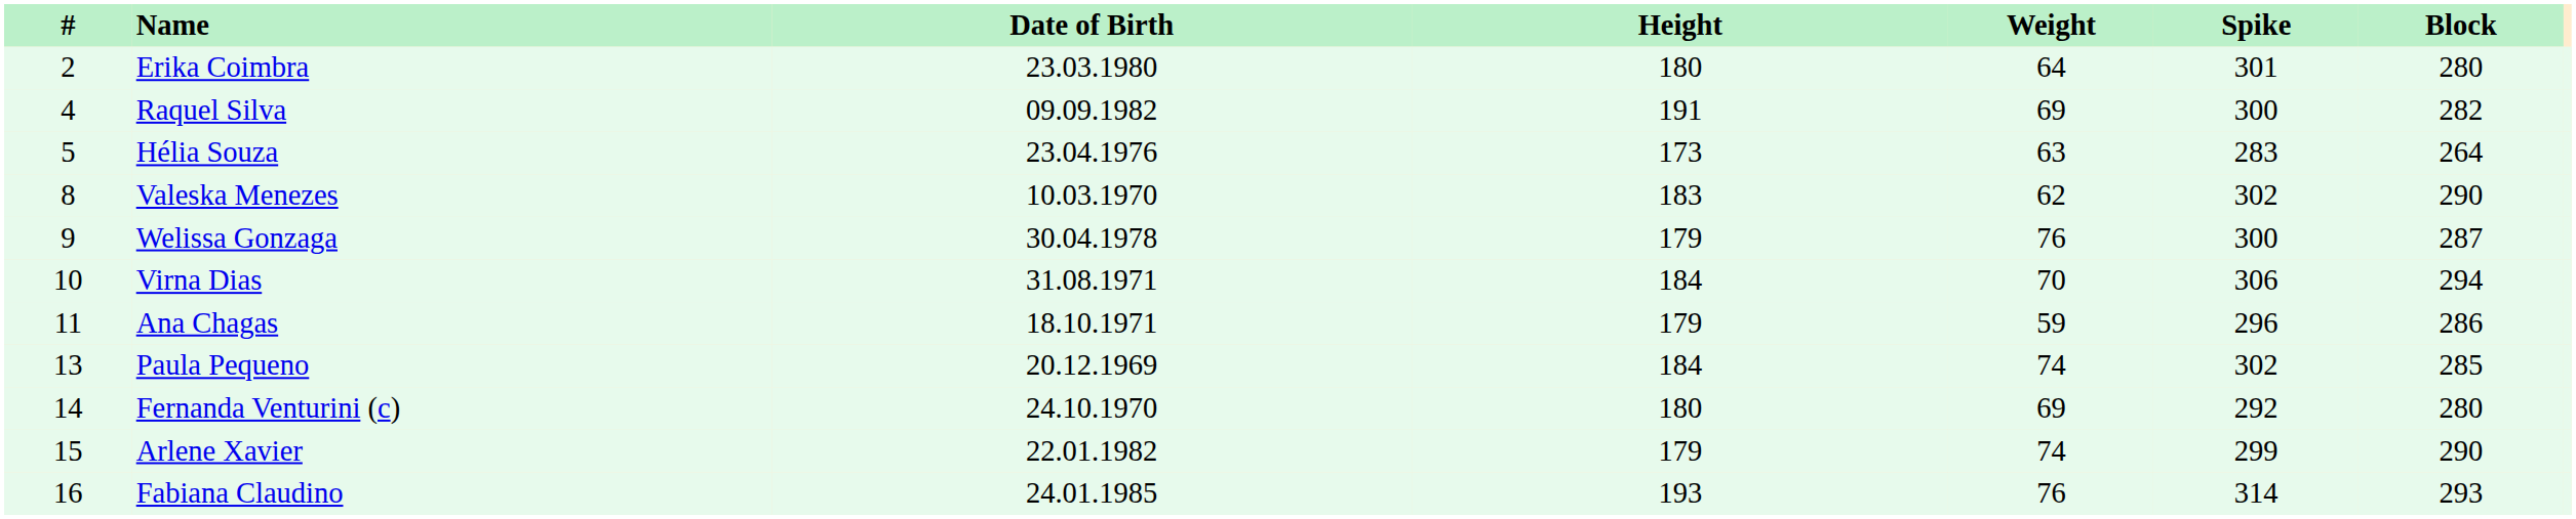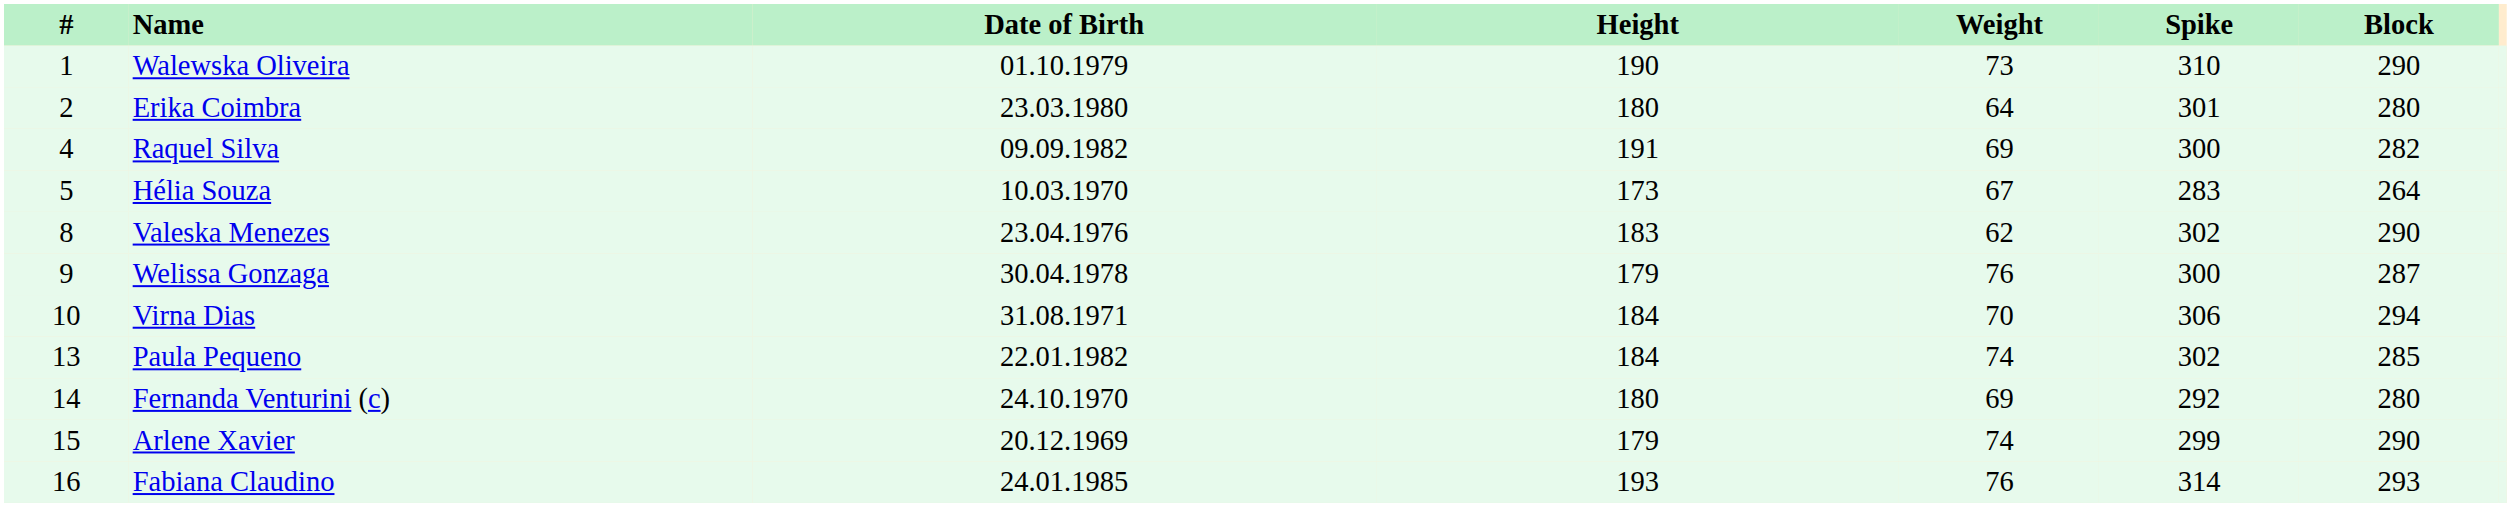+ row: 1 | Walewska Oliveira | 01.10.1979 | 190 | 73 | 310 | 290
Hélia Souza | Date of Birth: 23.04.1976 -> 10.03.1970
Hélia Souza | Weight: 63 -> 67
Valeska Menezes | Date of Birth: 10.03.1970 -> 23.04.1976
- row: 11 | Ana Chagas | 18.10.1971 | 179 | 59 | 296 | 286
Paula Pequeno | Date of Birth: 20.12.1969 -> 22.01.1982
Arlene Xavier | Date of Birth: 22.01.1982 -> 20.12.1969
